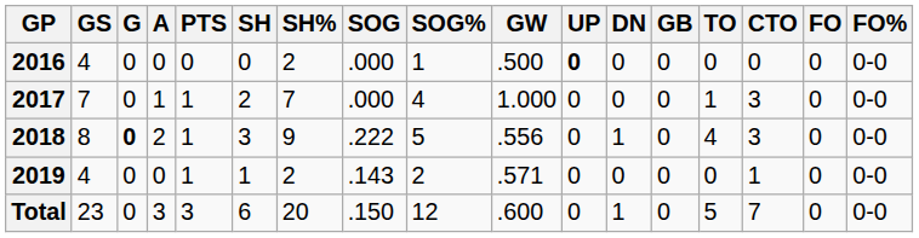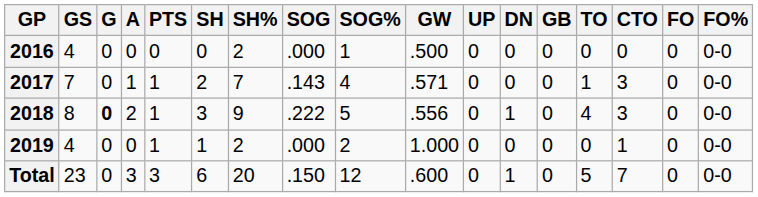2016 | UP: bold -> normal
2017 | SOG: .000 -> .143
2017 | GW: 1.000 -> .571
2019 | SOG: .143 -> .000
2019 | GW: .571 -> 1.000
